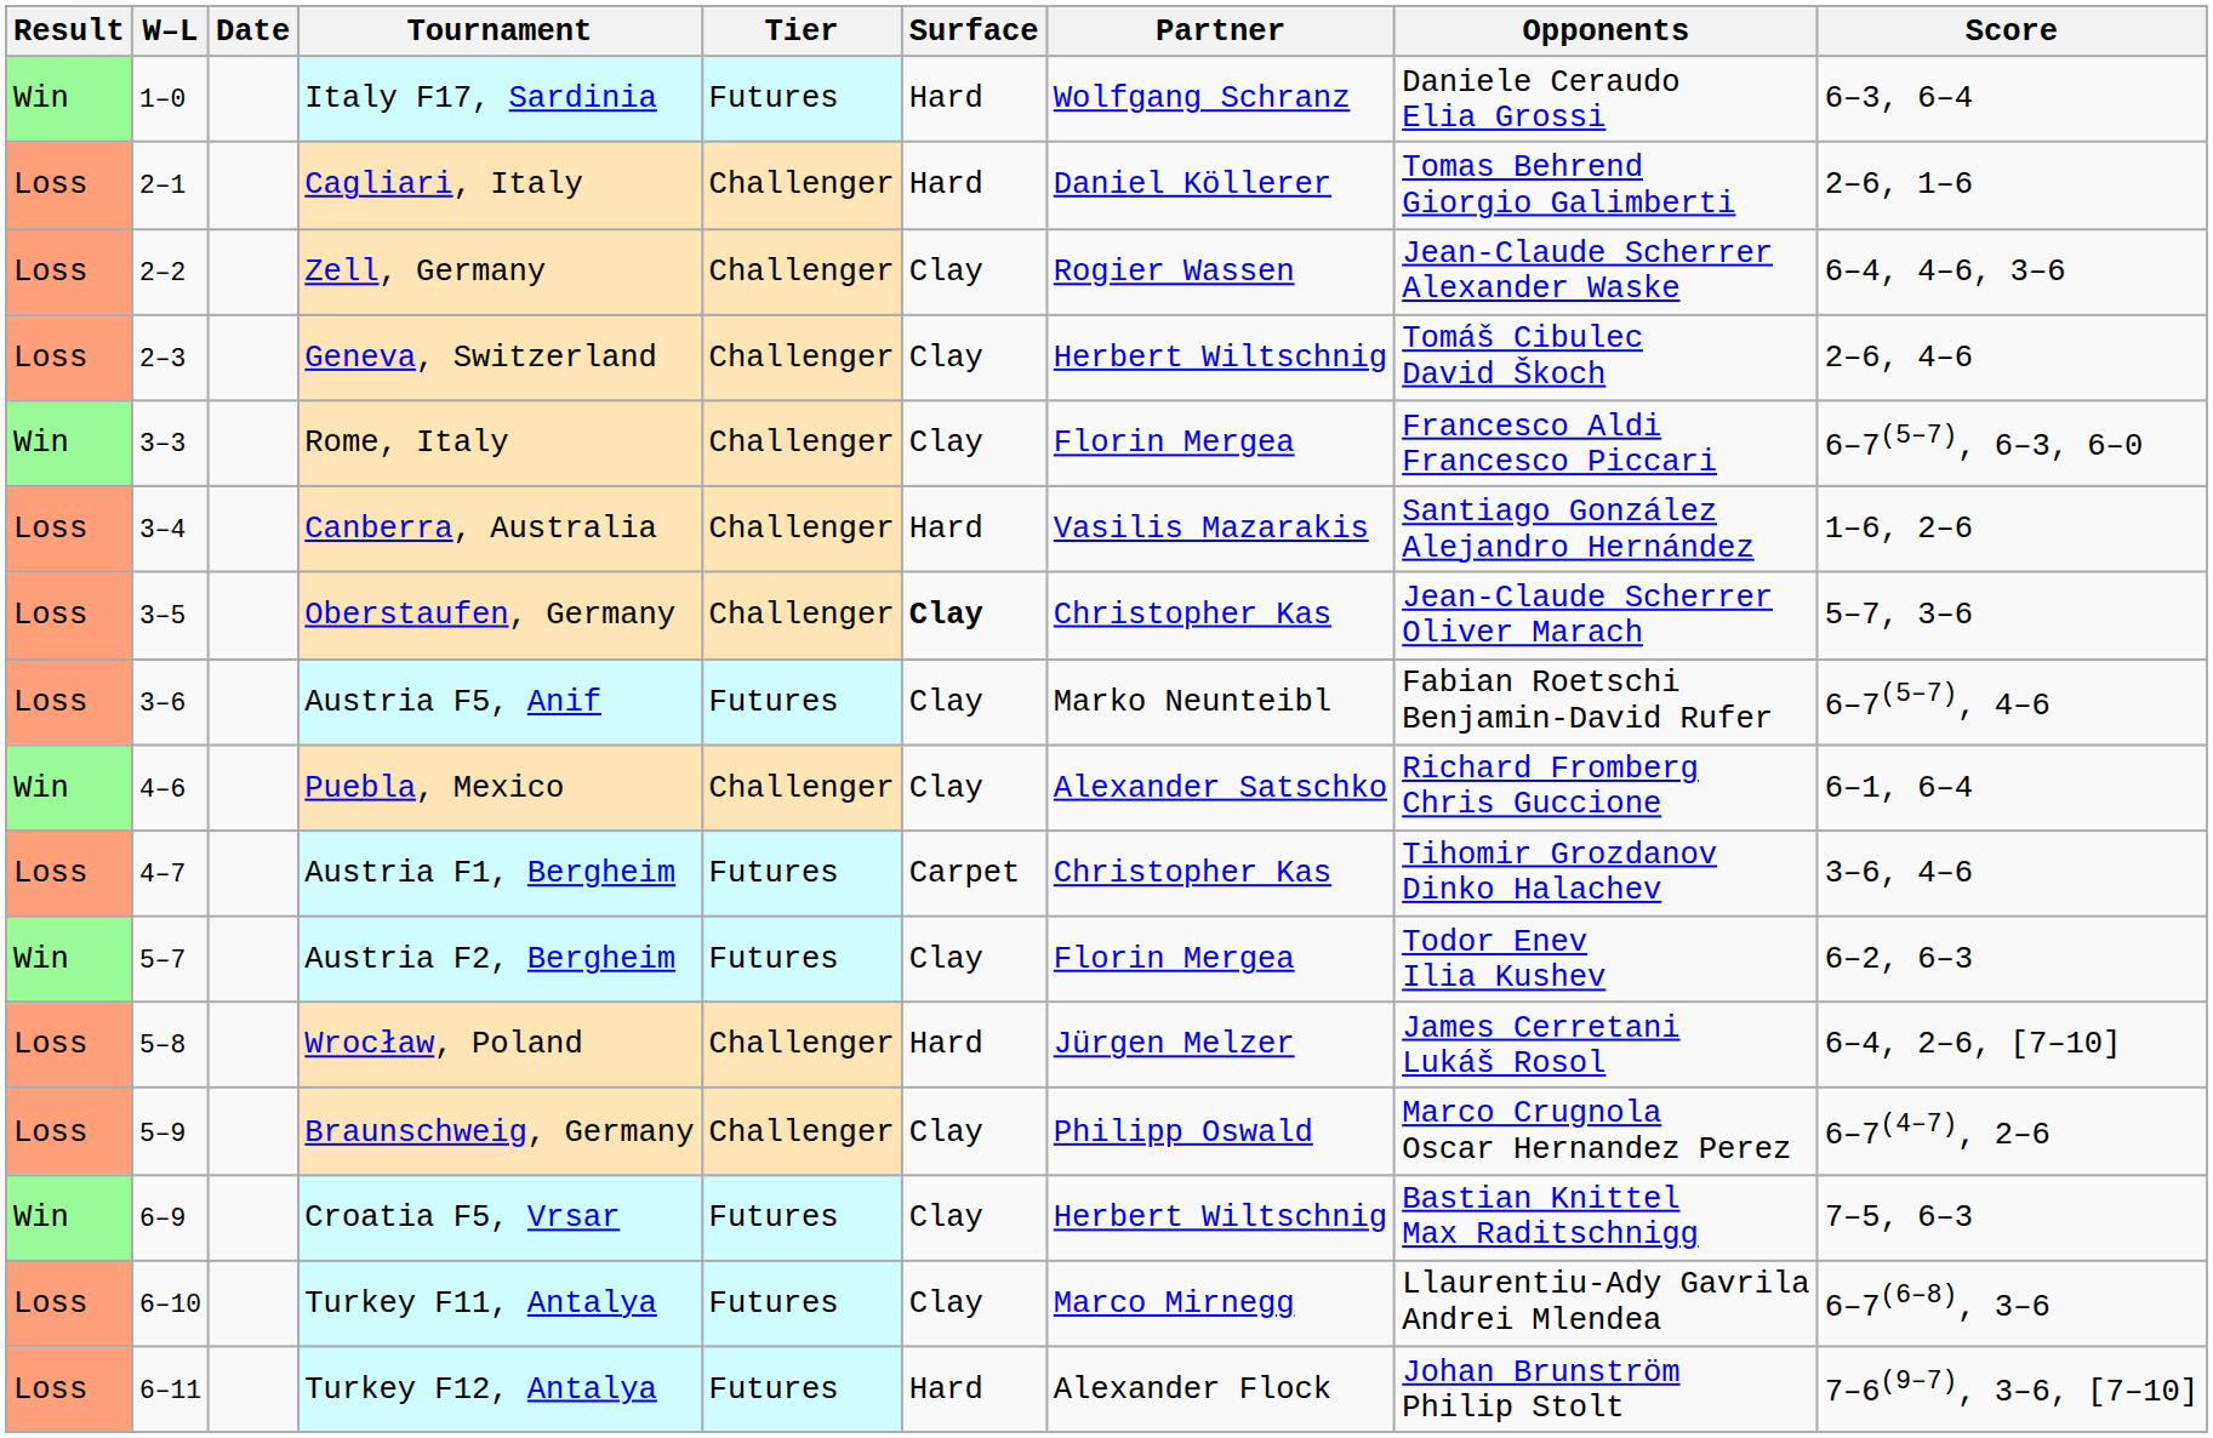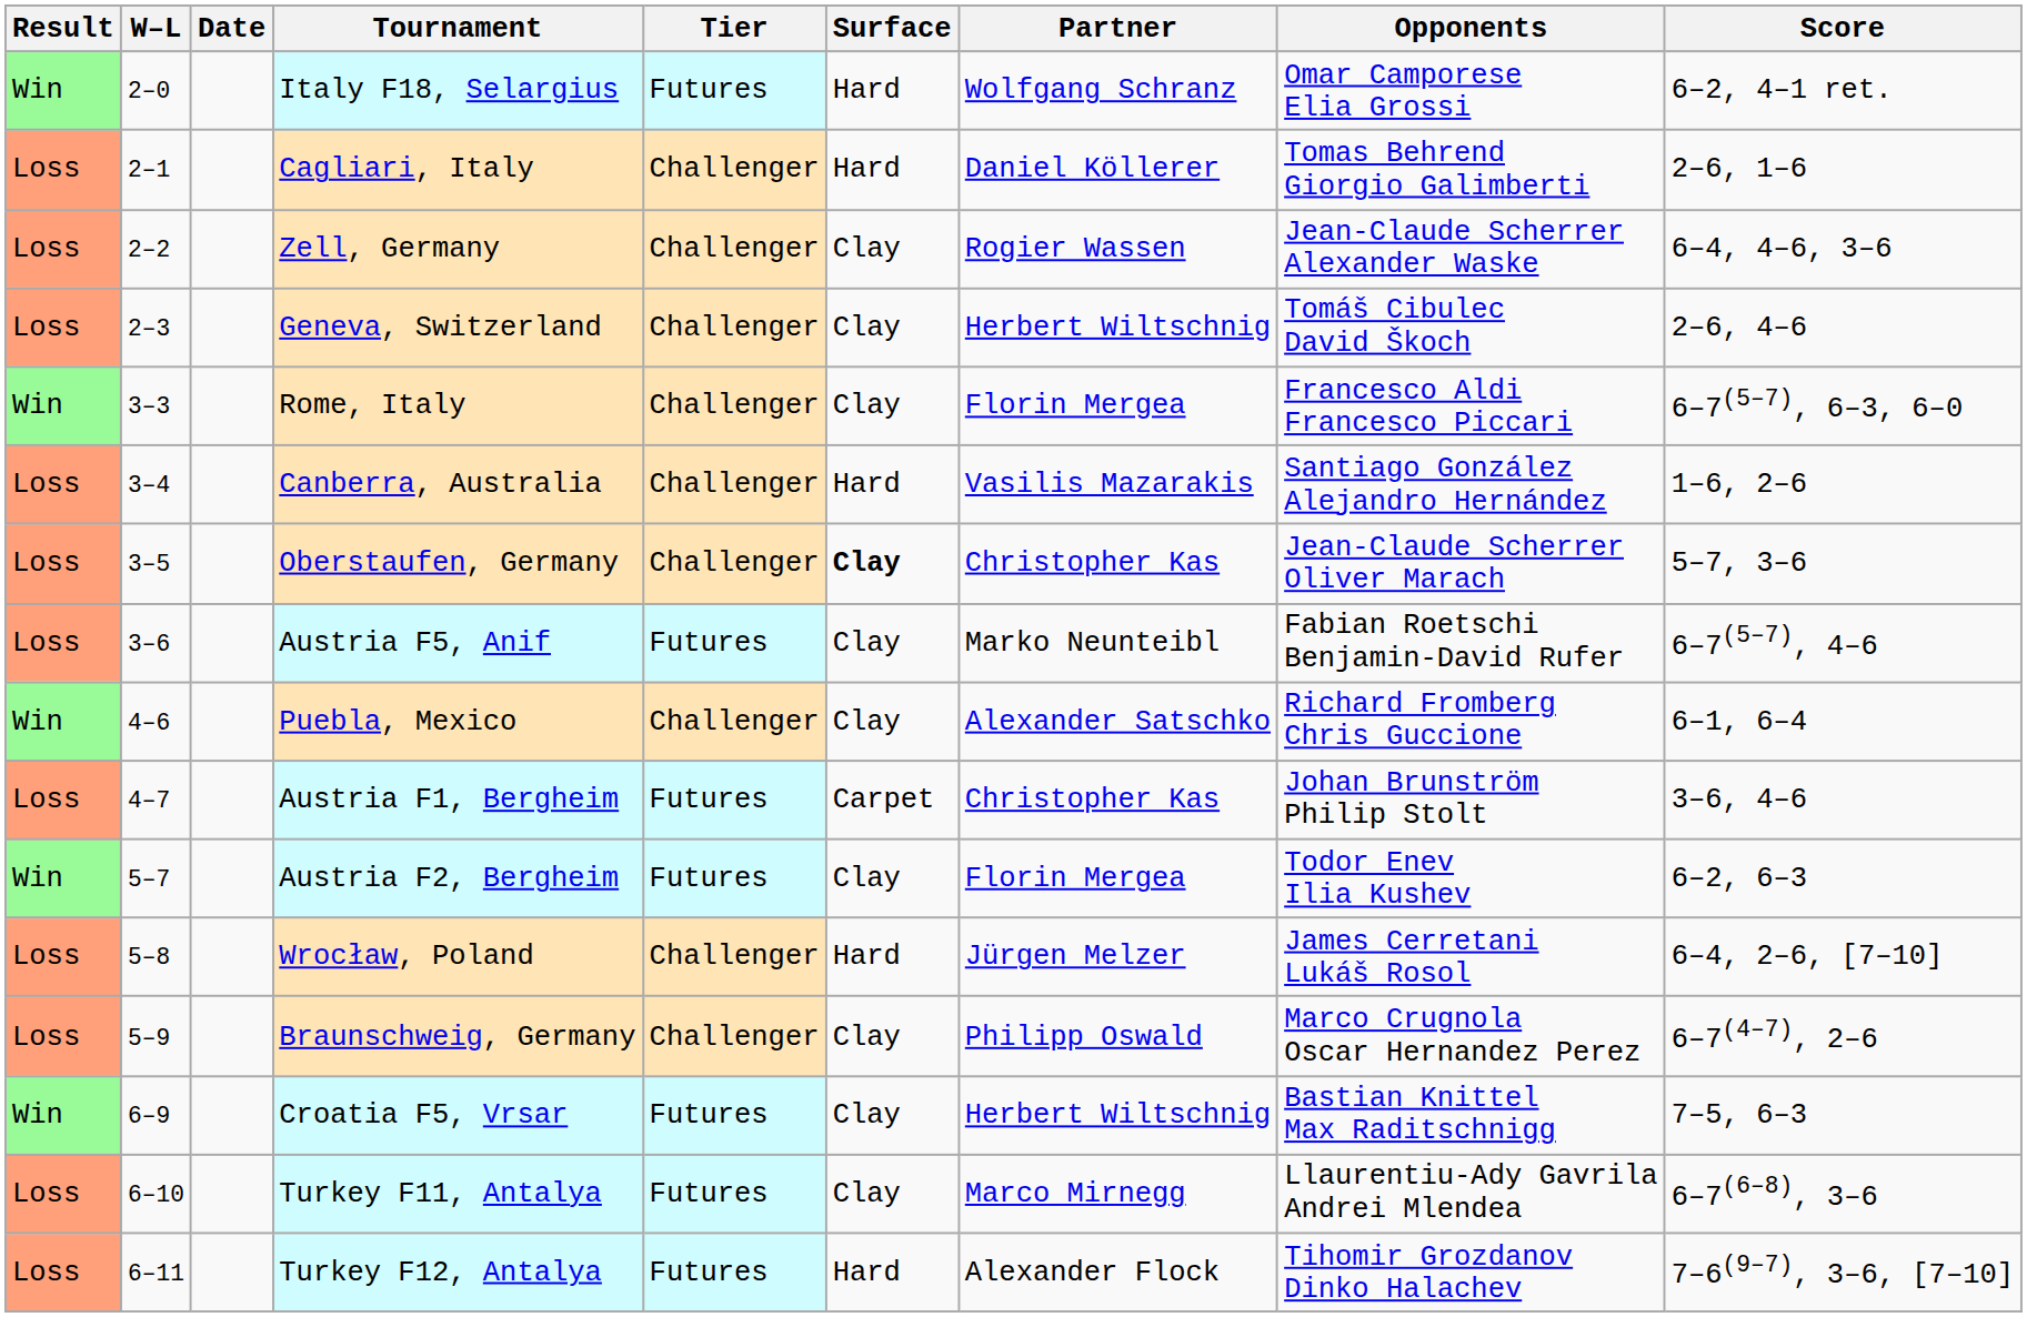- row: Win | 1–0 | Italy F17, Sardinia | Futures | Hard | Wolfgang Schranz | Daniele Ceraudo Elia Grossi | 6–3, 6–4
+ row: Win | 2–0 | Italy F18, Selargius | Futures | Hard | Wolfgang Schranz | Omar Camporese Elia Grossi | 6–2, 4–1 ret.
Austria F1, Bergheim | Opponents: Tihomir Grozdanov Dinko Halachev -> Johan Brunström Philip Stolt
Turkey F12, Antalya | Opponents: Johan Brunström Philip Stolt -> Tihomir Grozdanov Dinko Halachev
